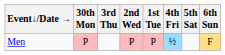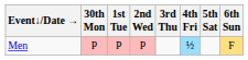columns swapped: 1st Tue <-> 3rd Thu
